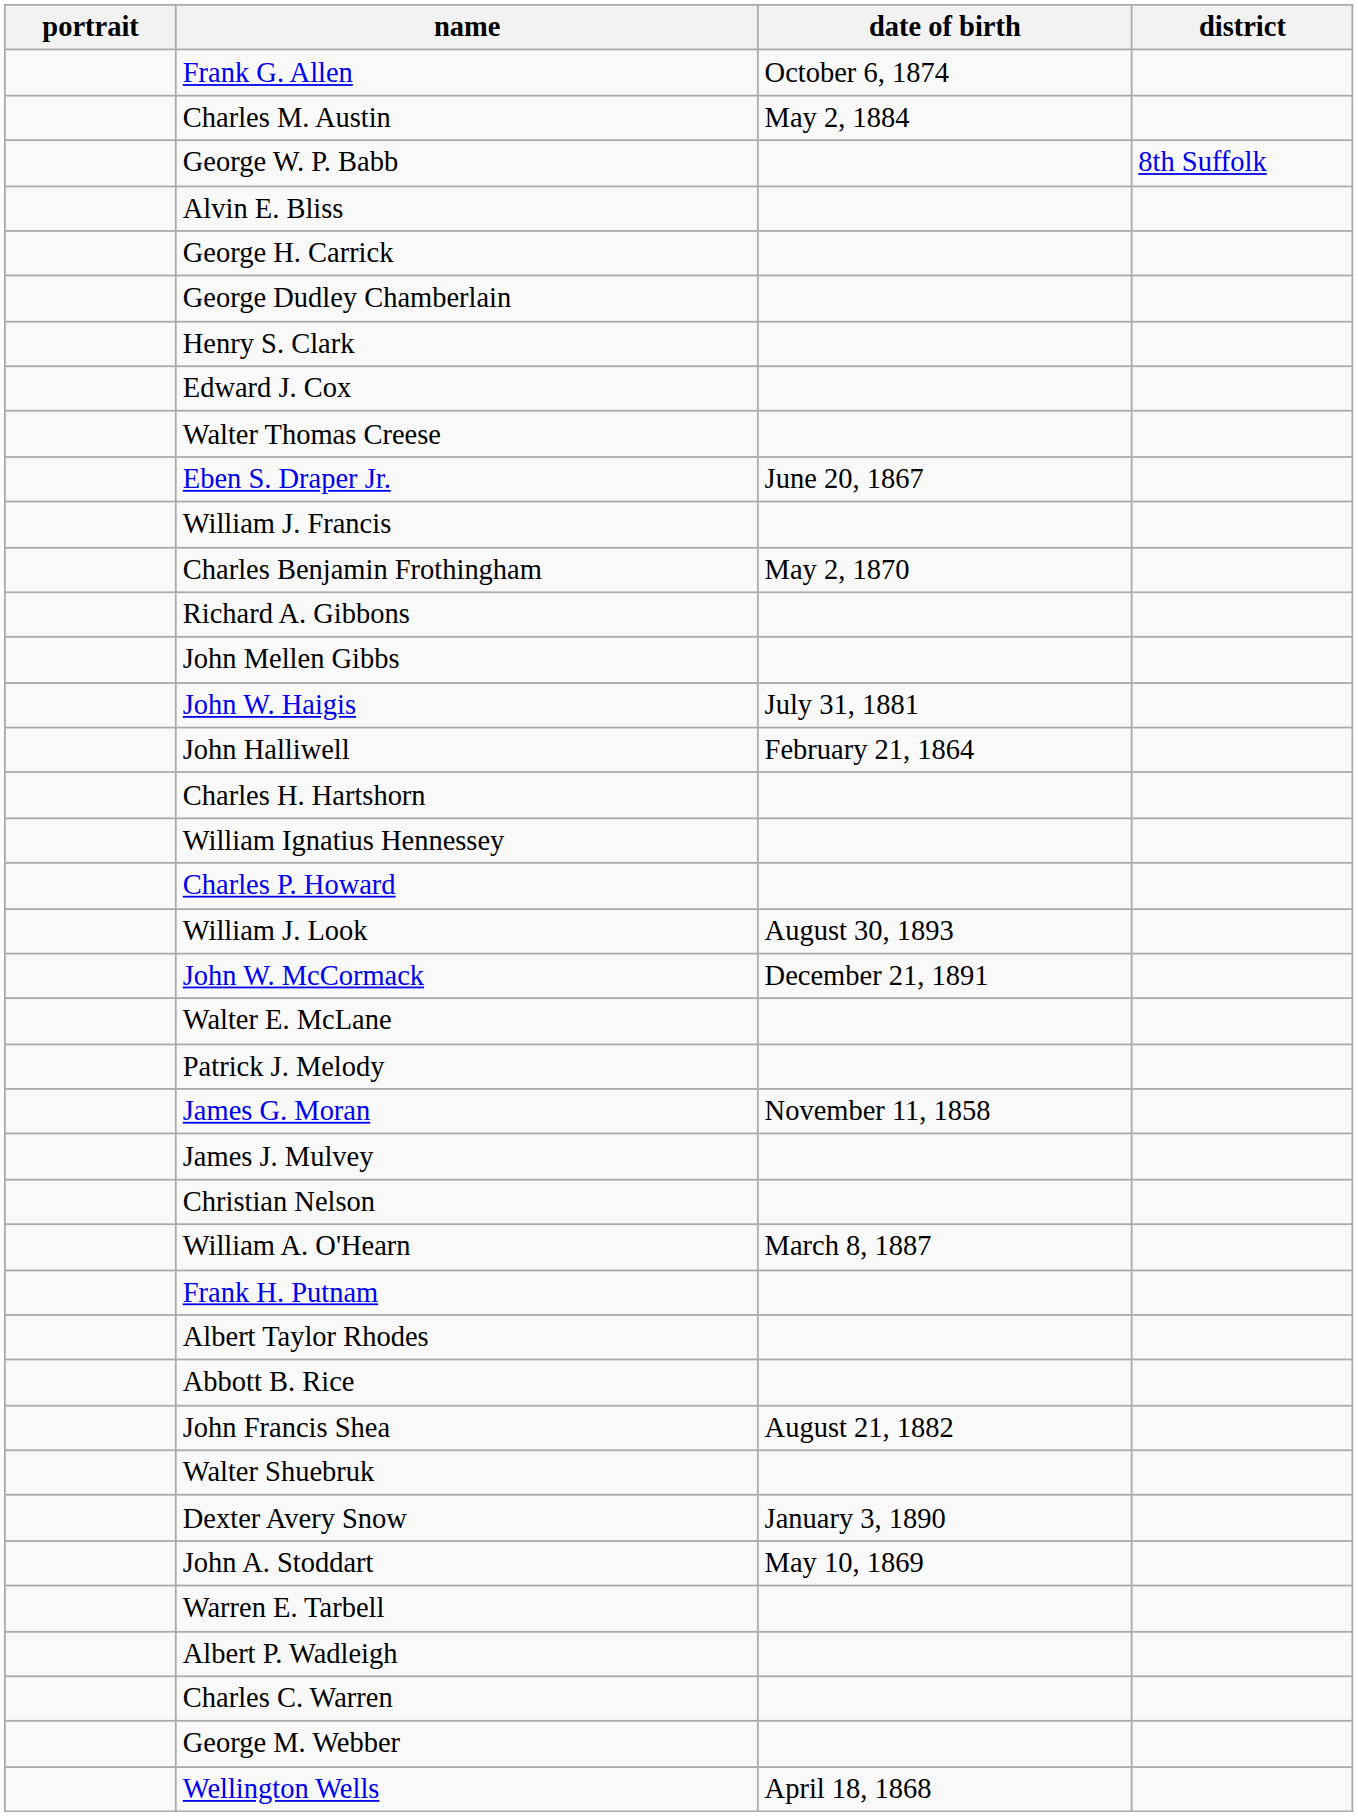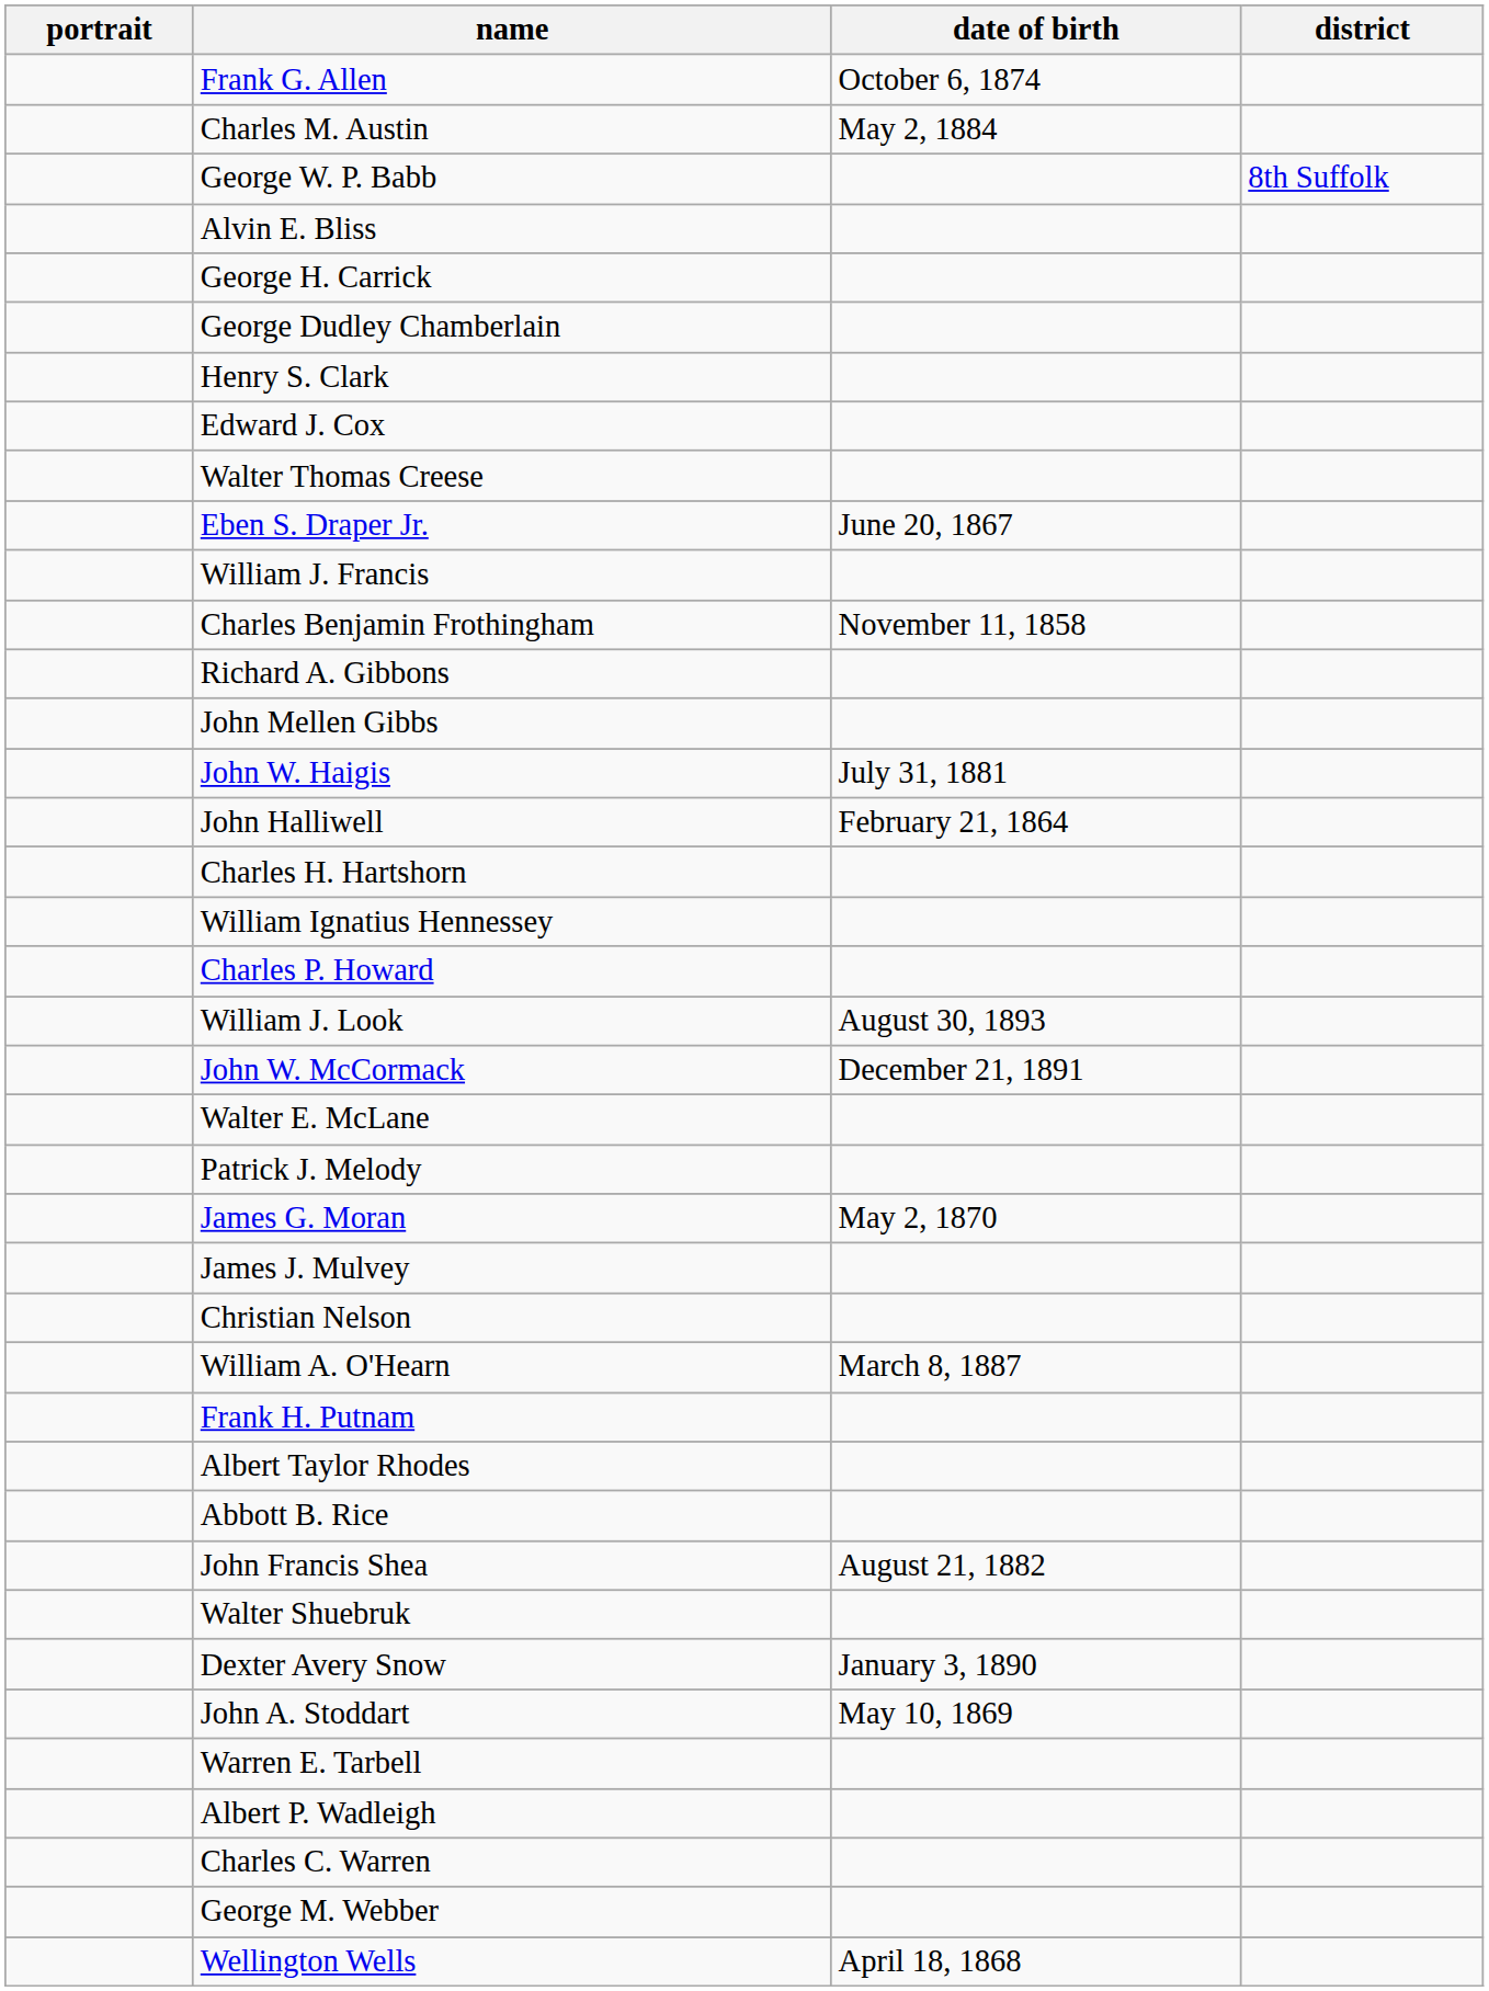Charles Benjamin Frothingham | date of birth: May 2, 1870 -> November 11, 1858
James G. Moran | date of birth: November 11, 1858 -> May 2, 1870
